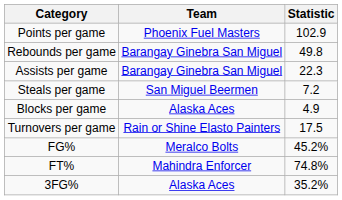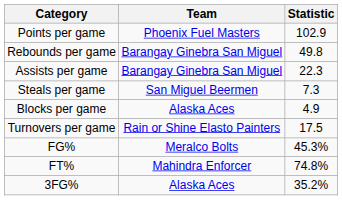Steals per game | Statistic: 7.2 -> 7.3
FG% | Statistic: 45.2% -> 45.3%
